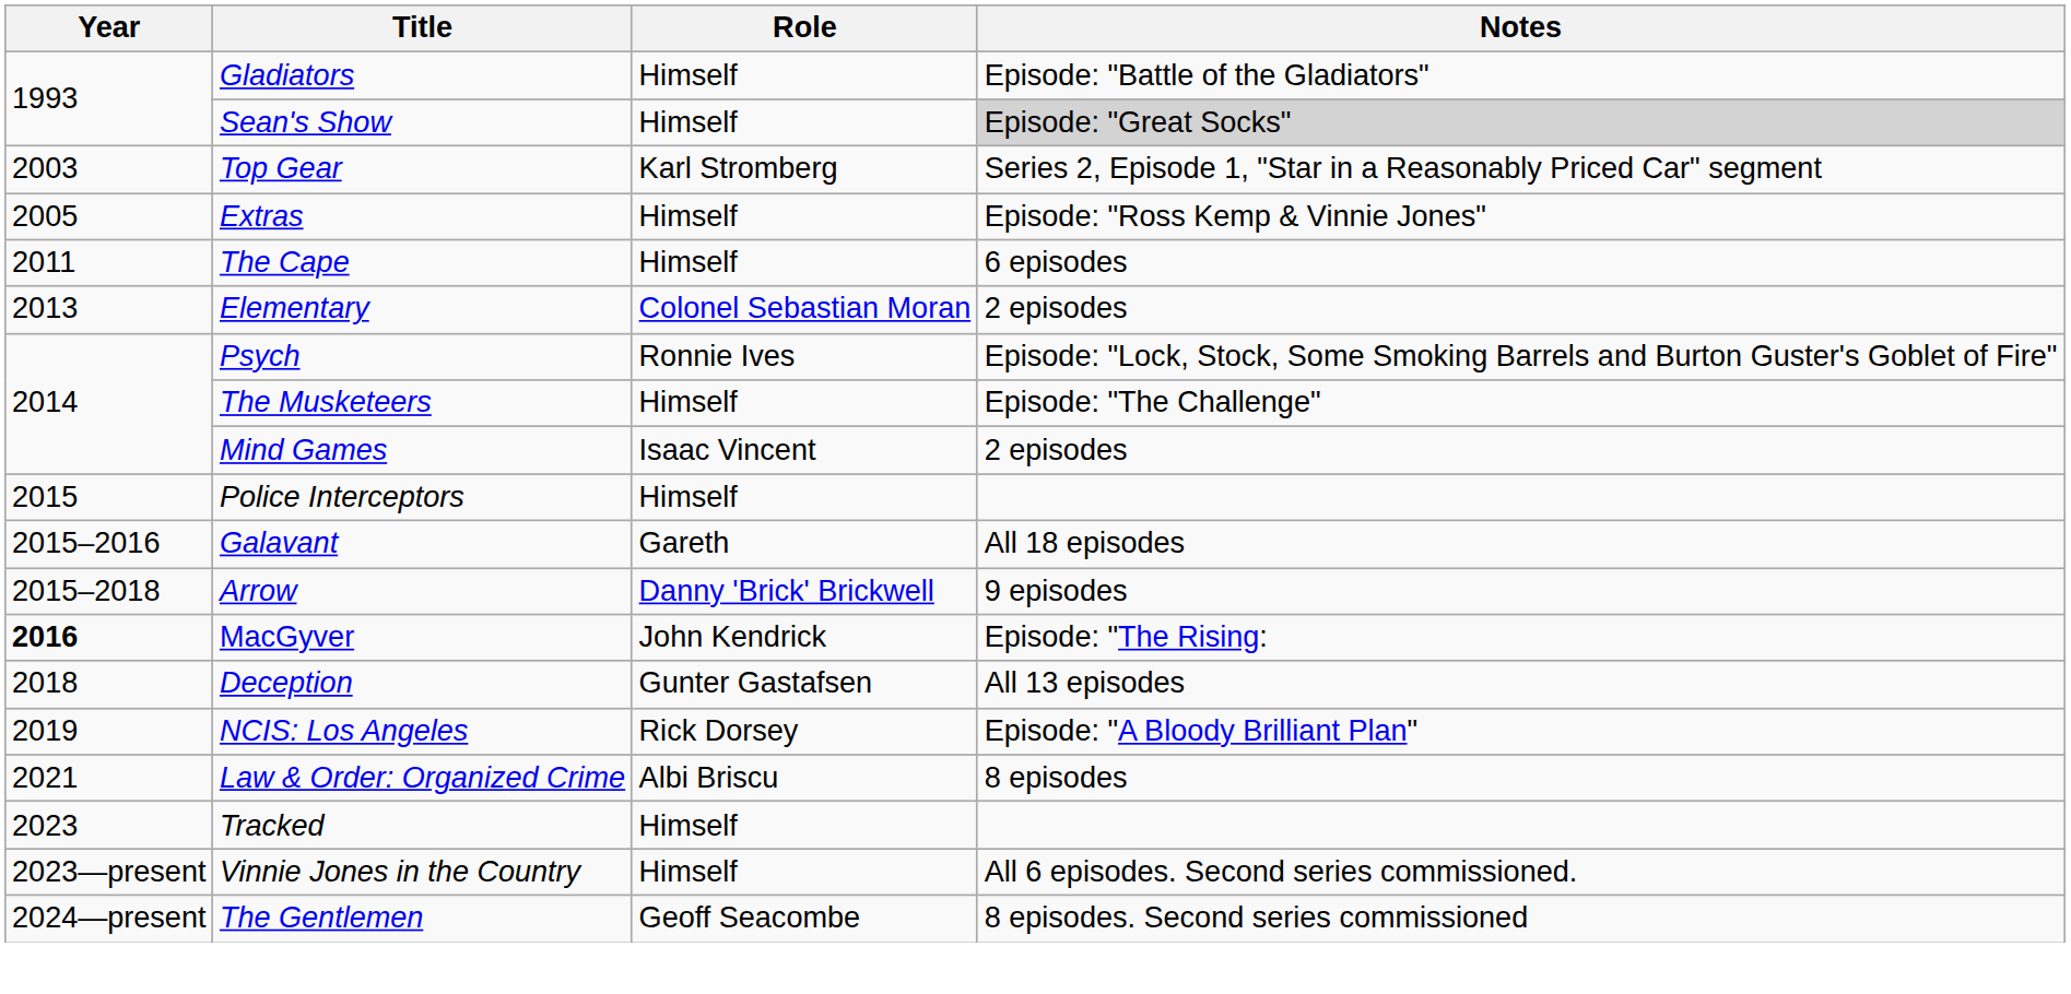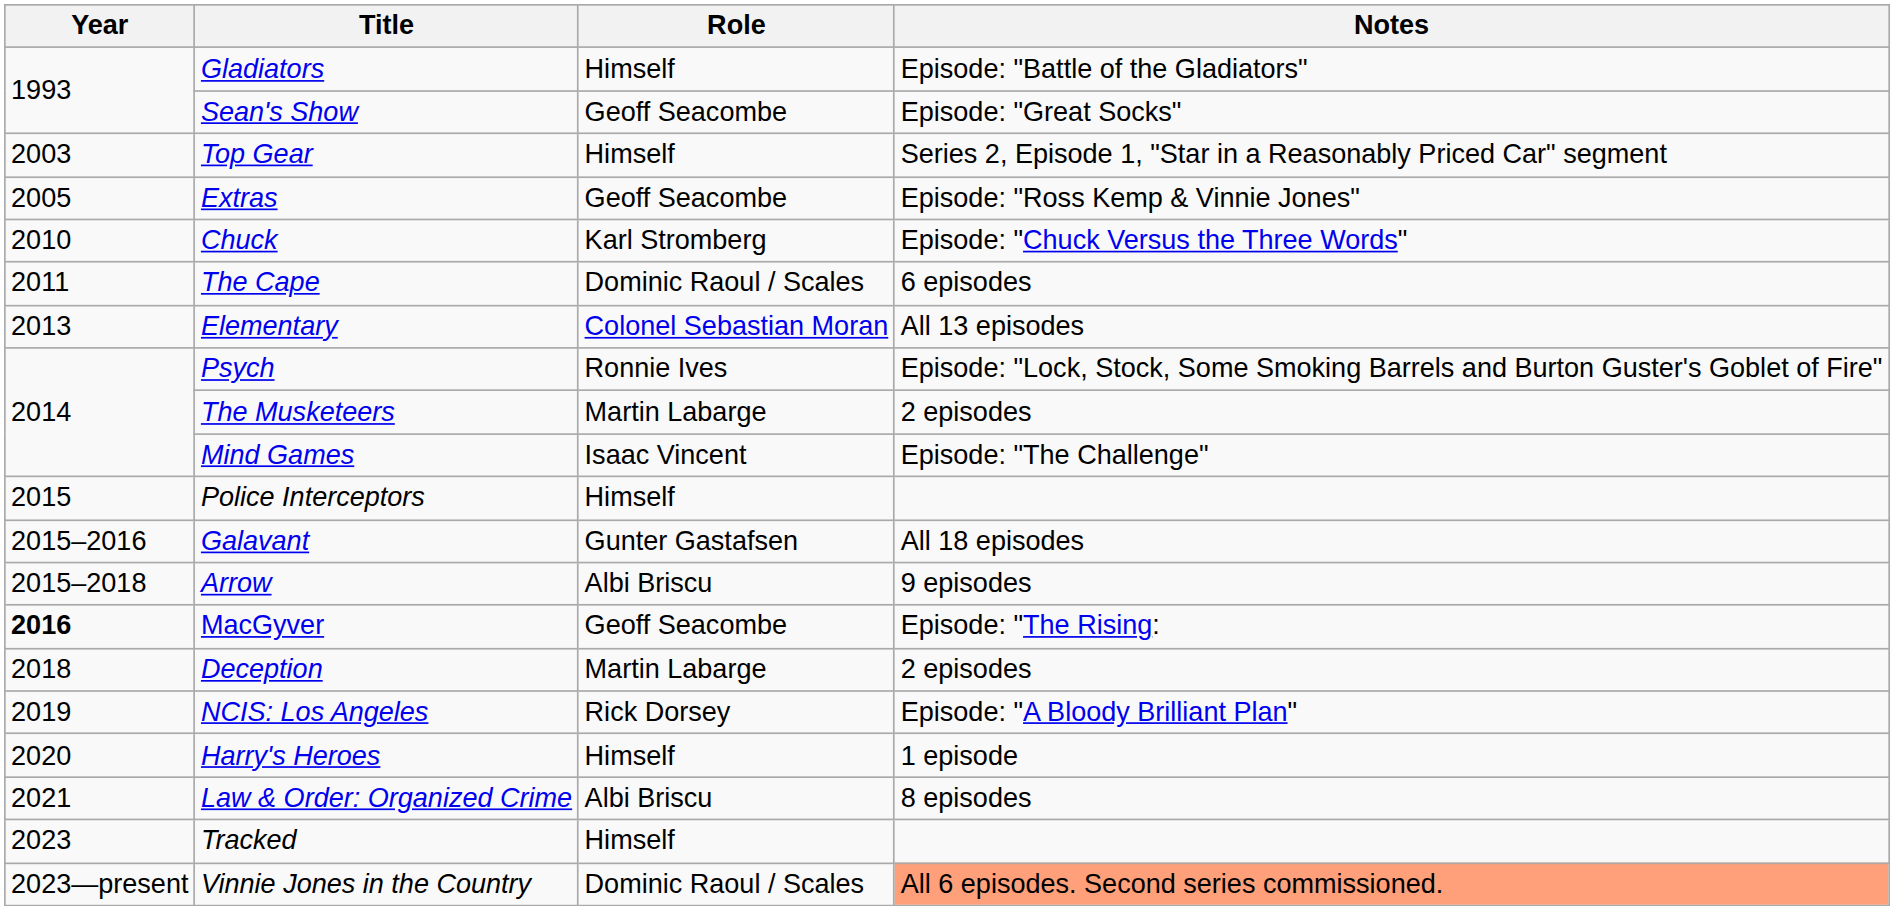Sean's Show | Role: Himself -> Geoff Seacombe
Sean's Show | Notes: lightgrey background -> no background
Top Gear | Role: Karl Stromberg -> Himself
Extras | Role: Himself -> Geoff Seacombe
+ row: 2010 | Chuck | Karl Stromberg | Episode: "Chuck Versus the Three Words"
The Cape | Role: Himself -> Dominic Raoul / Scales
Elementary | Notes: 2 episodes -> All 13 episodes
The Musketeers | Role: Himself -> Martin Labarge
The Musketeers | Notes: Episode: "The Challenge" -> 2 episodes
Mind Games | Notes: 2 episodes -> Episode: "The Challenge"
Galavant | Role: Gareth -> Gunter Gastafsen
Arrow | Role: Danny 'Brick' Brickwell -> Albi Briscu
MacGyver | Role: John Kendrick -> Geoff Seacombe
Deception | Role: Gunter Gastafsen -> Martin Labarge
Deception | Notes: All 13 episodes -> 2 episodes
+ row: 2020 | Harry's Heroes | Himself | 1 episode
Vinnie Jones in the Country | Role: Himself -> Dominic Raoul / Scales
Vinnie Jones in the Country | Notes: no background -> lightsalmon background
- row: 2024—present | The Gentlemen | Geoff Seacombe | 8 episodes. Second series commissioned
